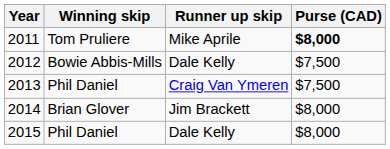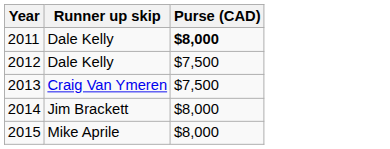- column: Winning skip | Tom Pruliere | Bowie Abbis-Mills | Phil Daniel | Brian Glover | Phil Daniel
2011 | Runner up skip: Mike Aprile -> Dale Kelly
2015 | Runner up skip: Dale Kelly -> Mike Aprile
